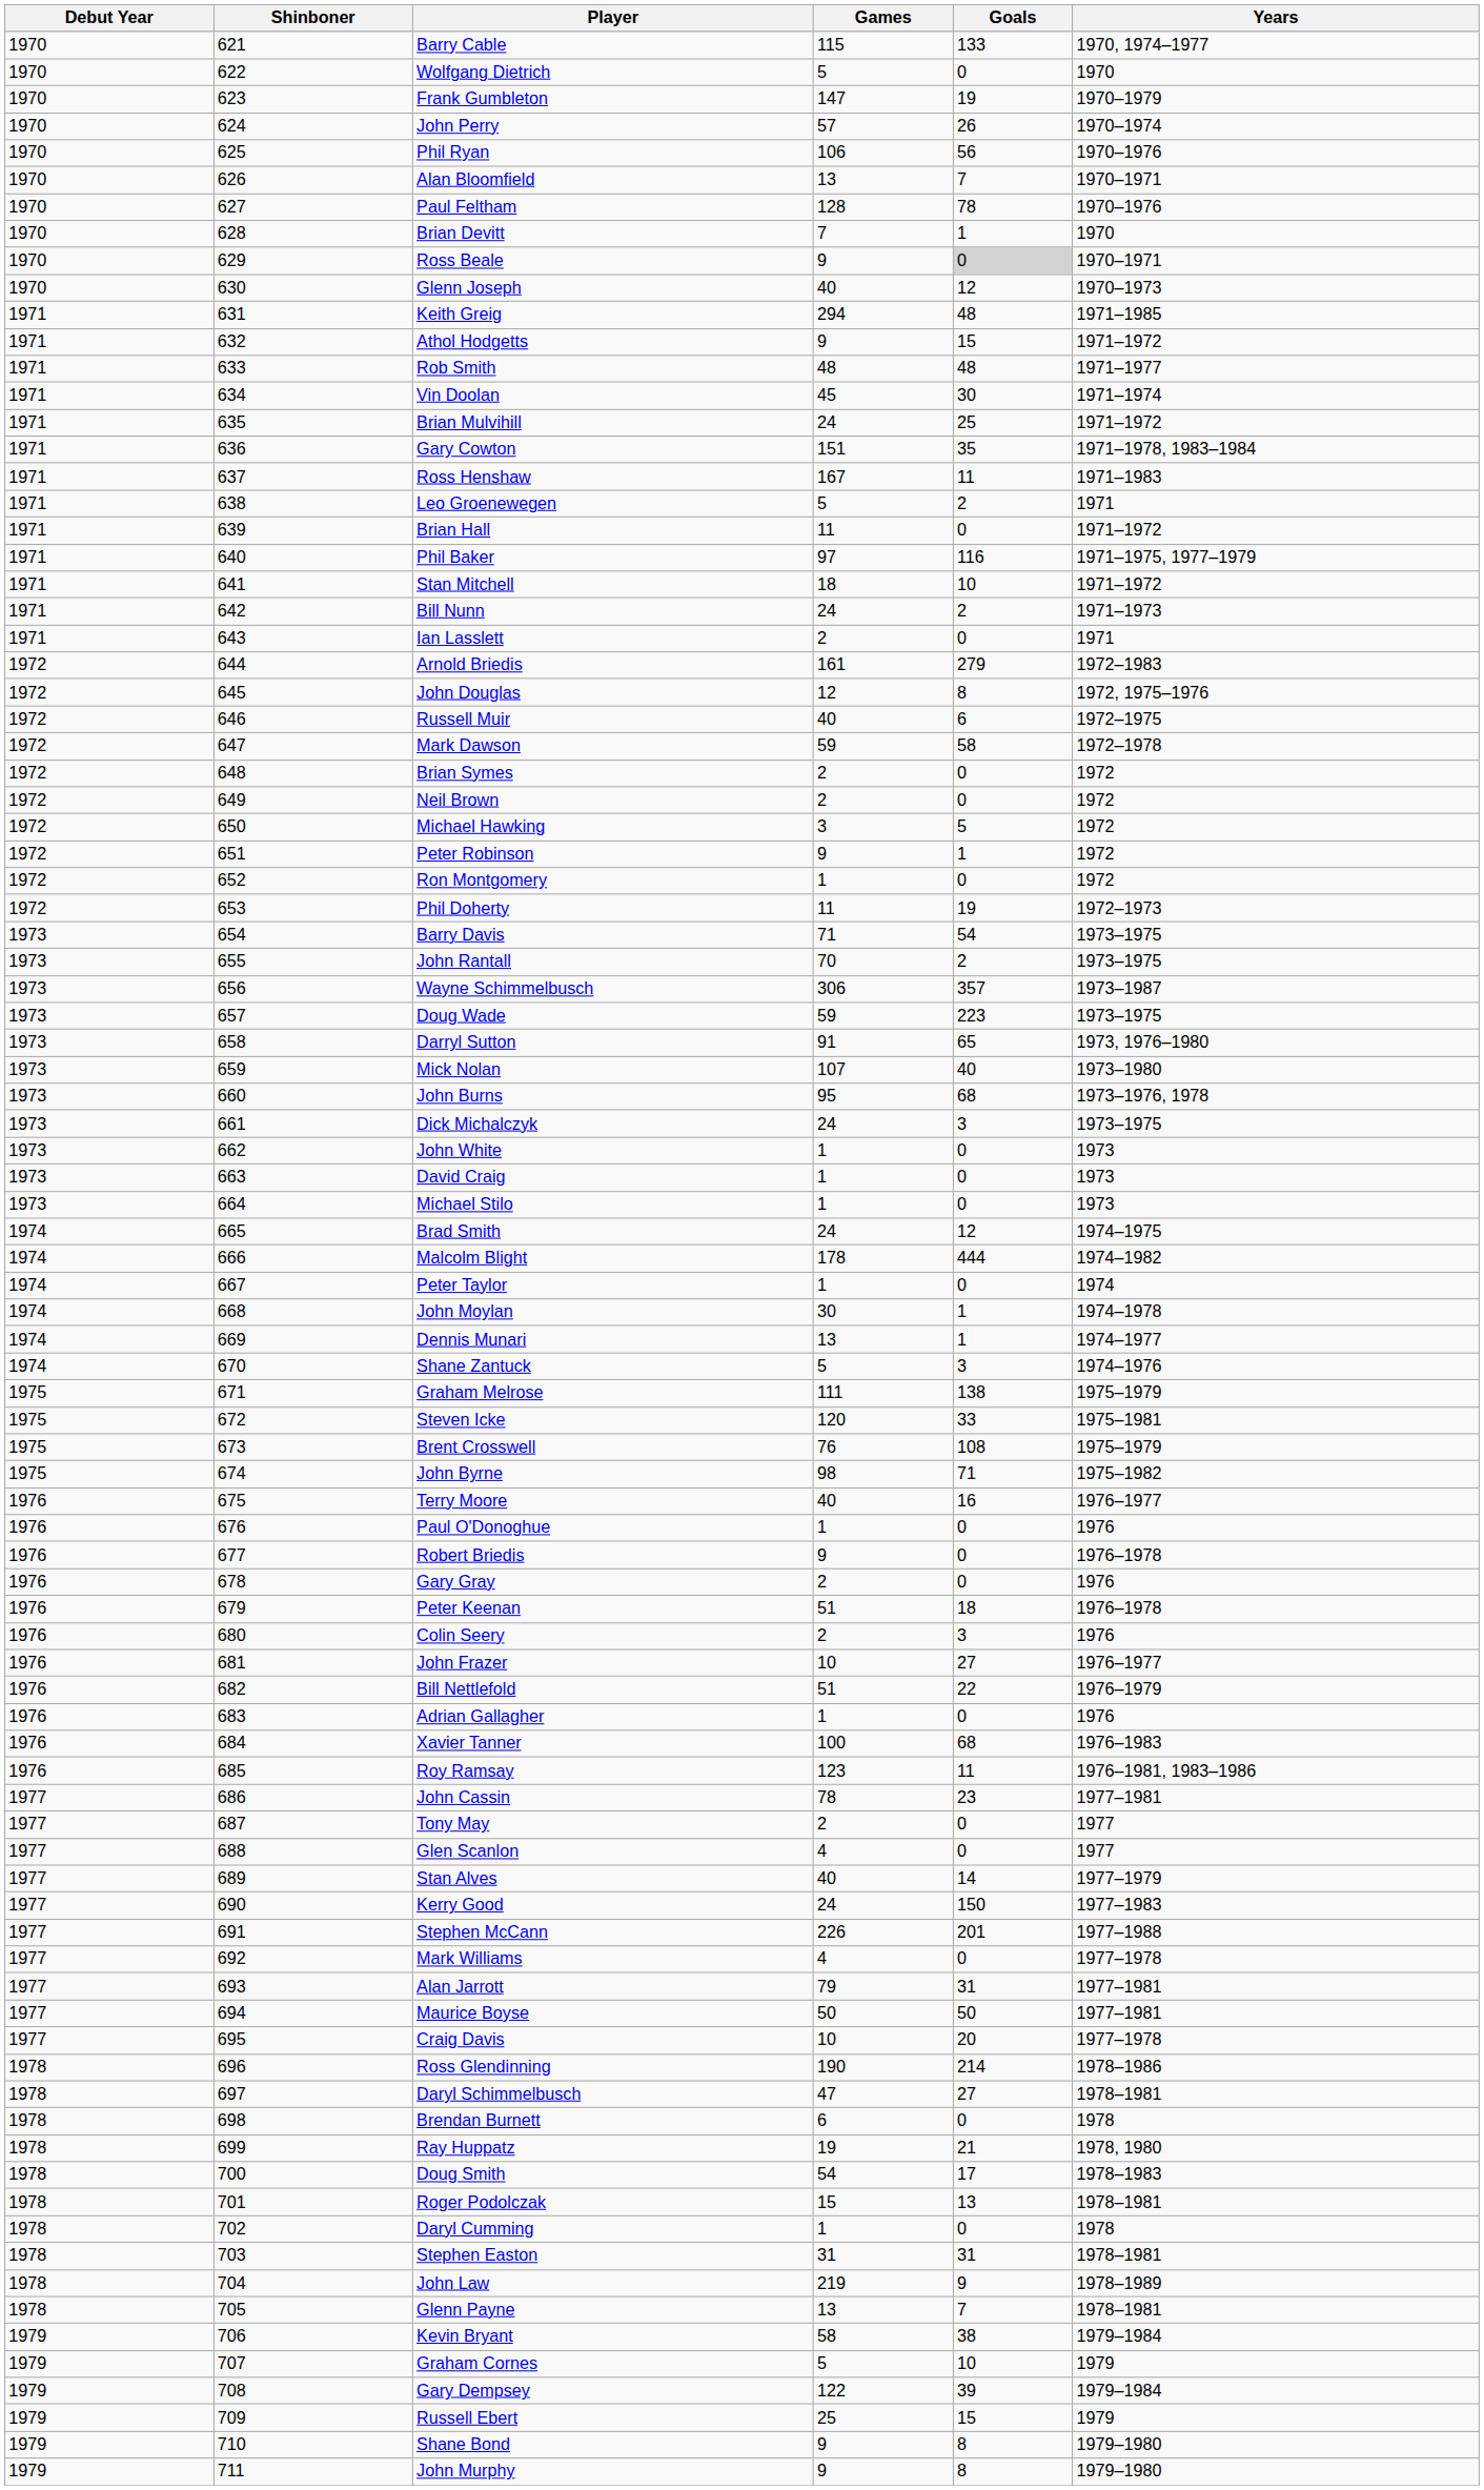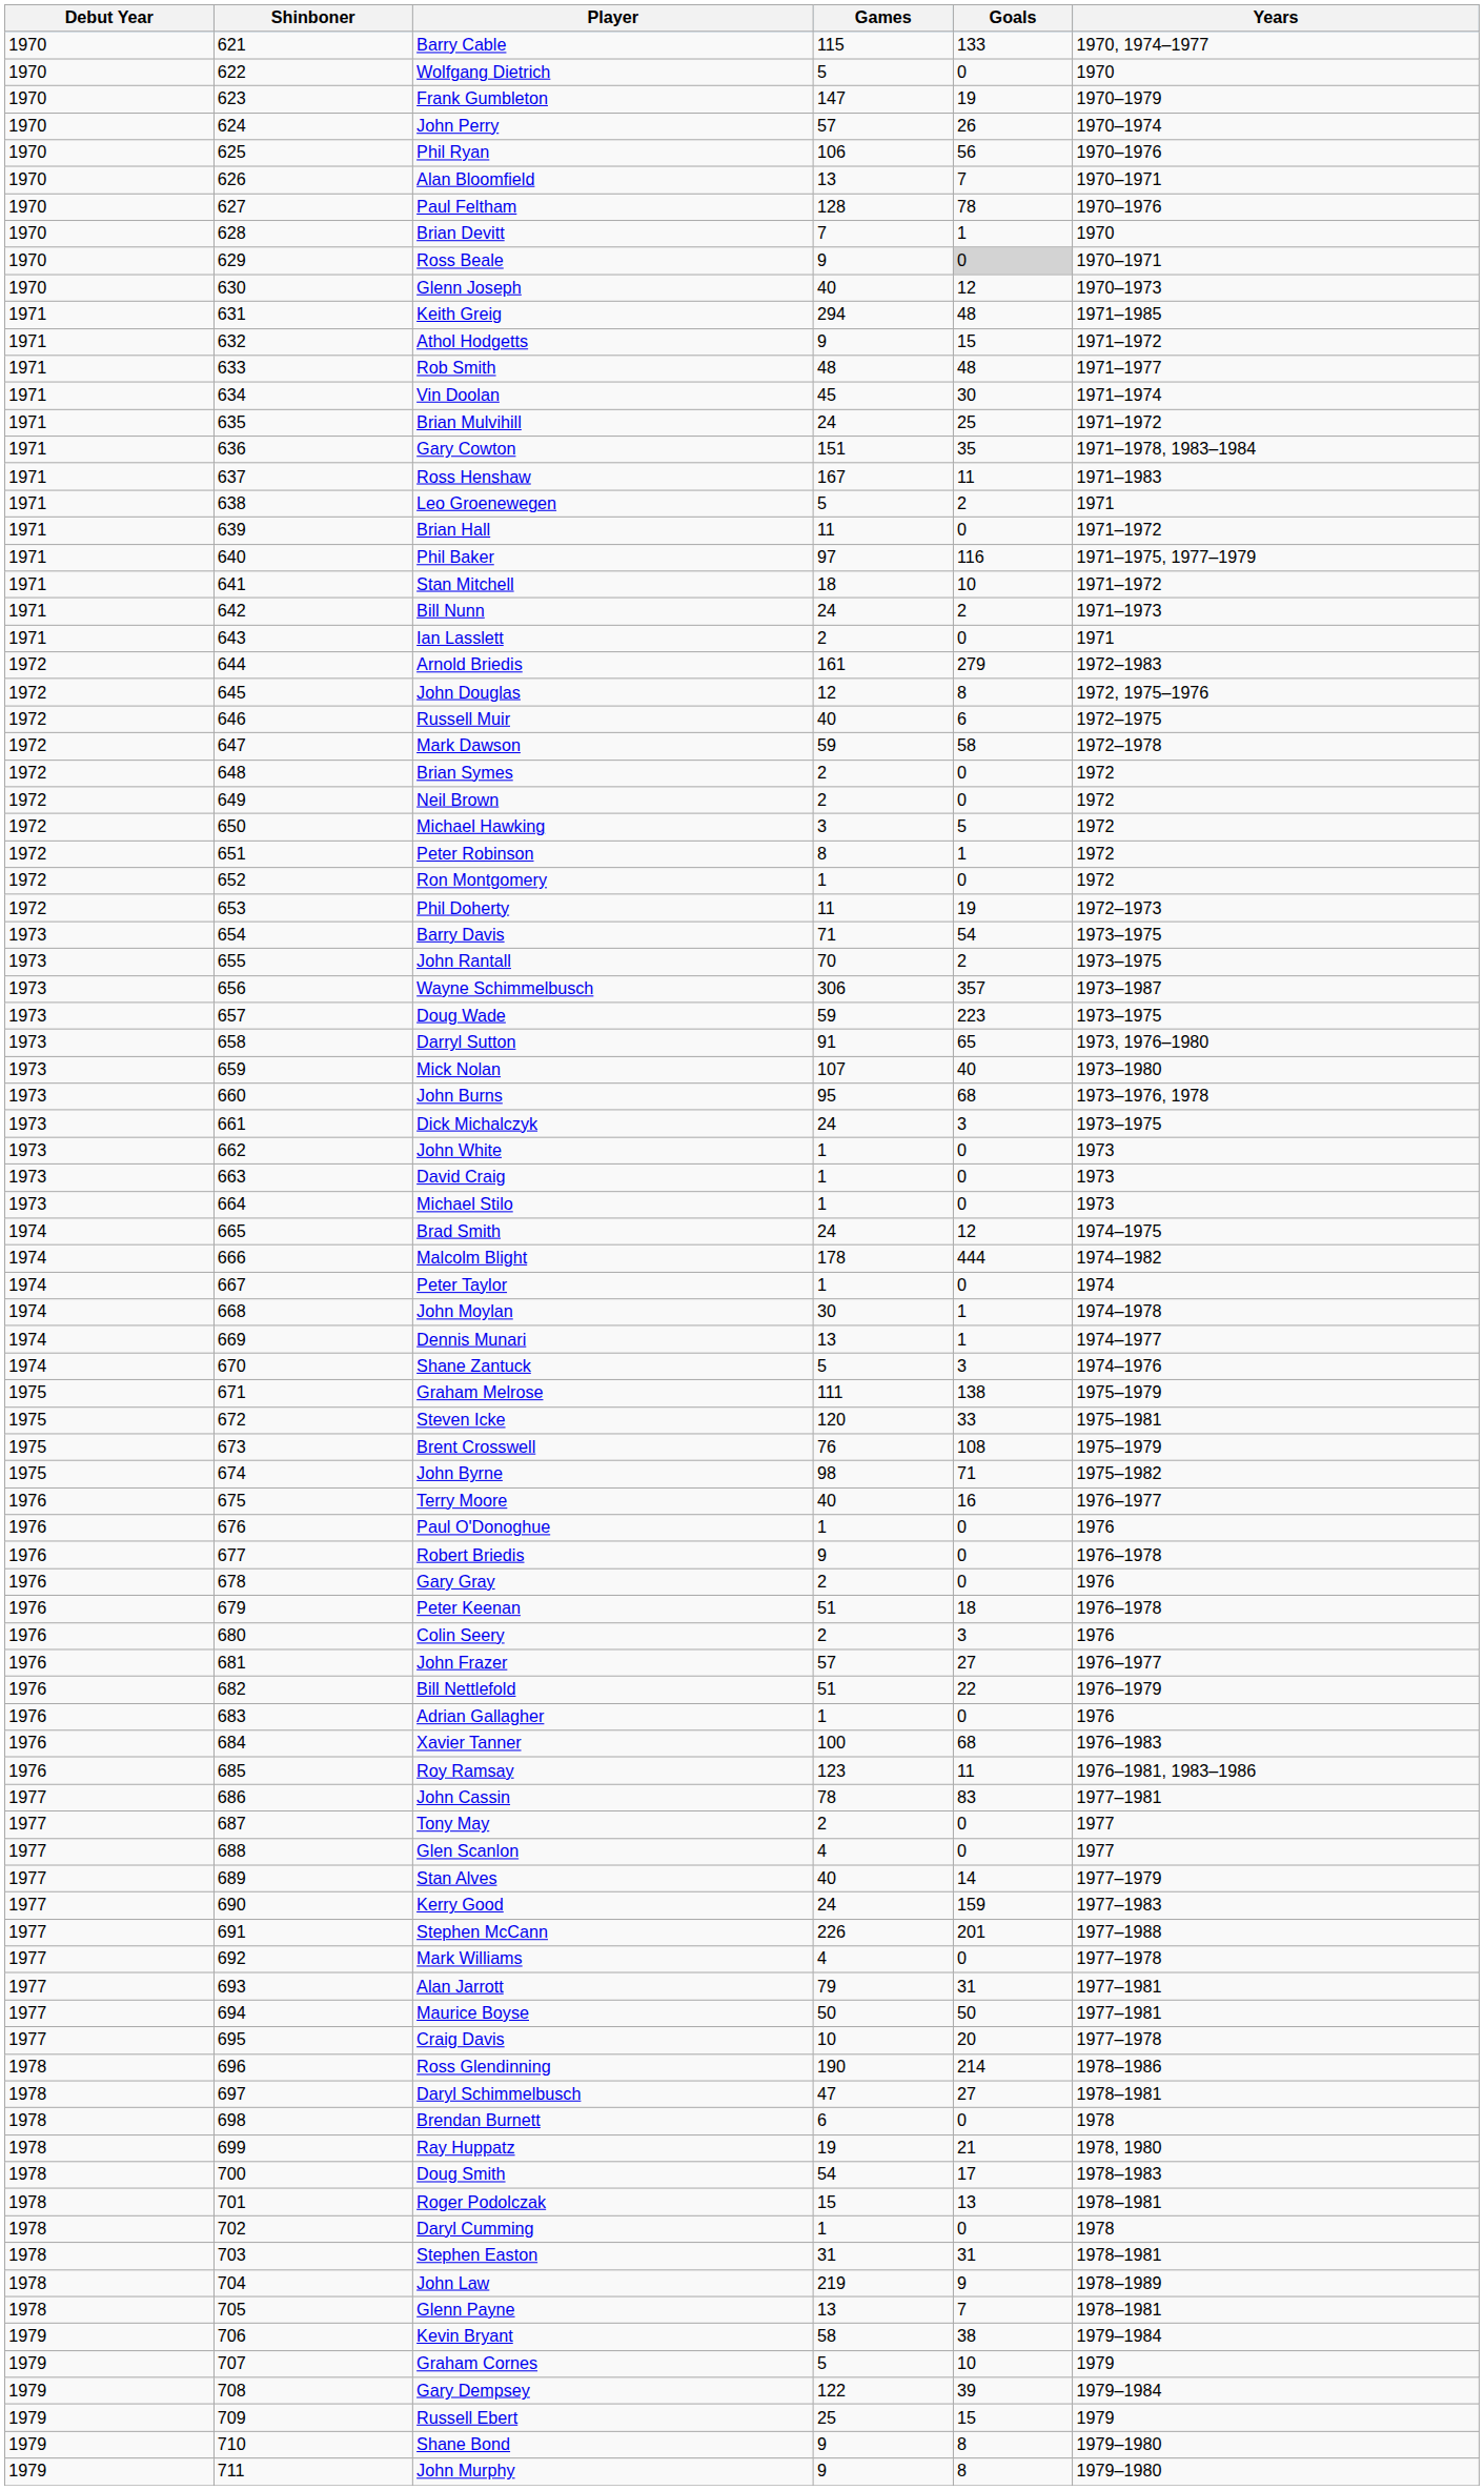Peter Robinson | Games: 9 -> 8
John Frazer | Games: 10 -> 57
John Cassin | Goals: 23 -> 83
Kerry Good | Goals: 150 -> 159
